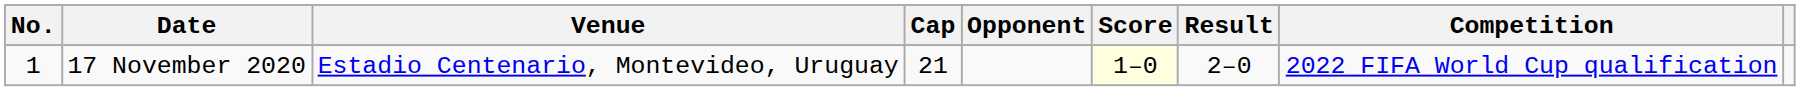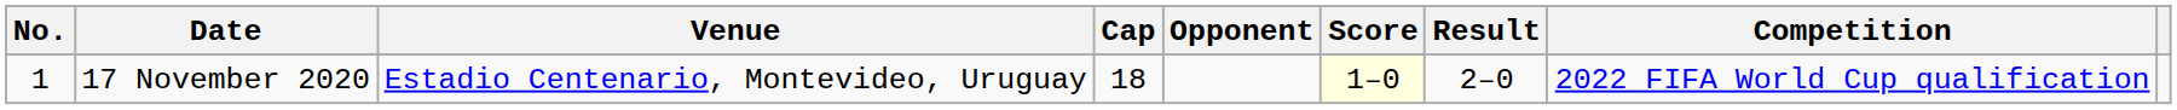17 November 2020 | Cap: 21 -> 18
